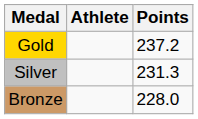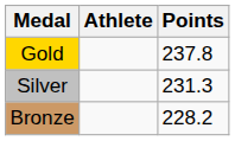Gold | Points: 237.2 -> 237.8
Bronze | Points: 228.0 -> 228.2
